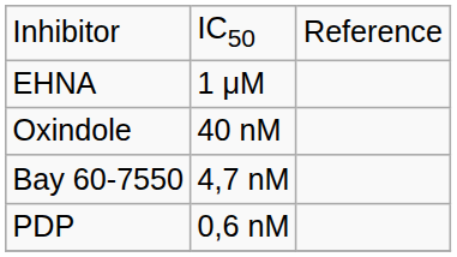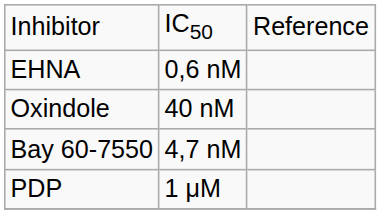EHNA | column 2: 1 μM -> 0,6 nM
PDP | column 2: 0,6 nM -> 1 μM
